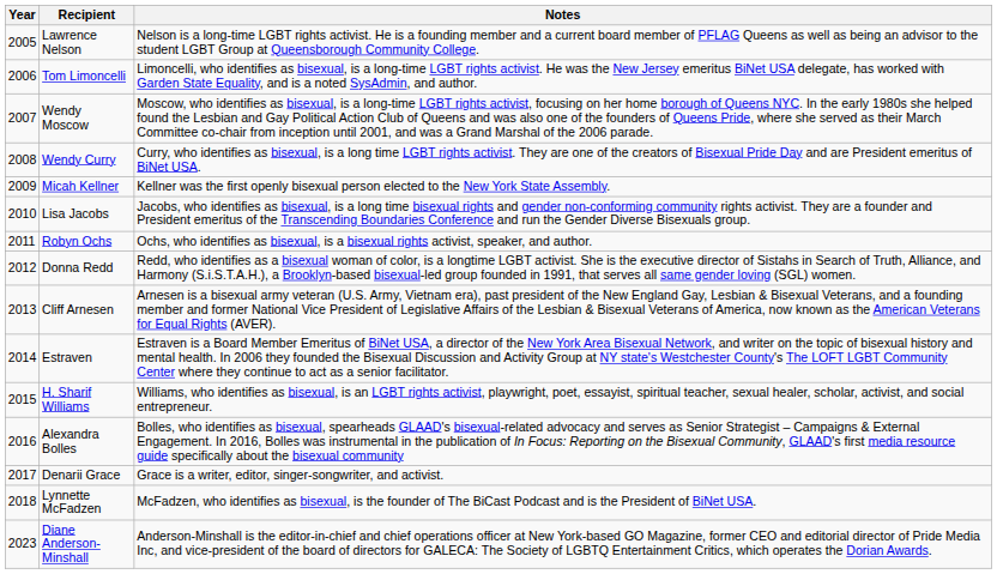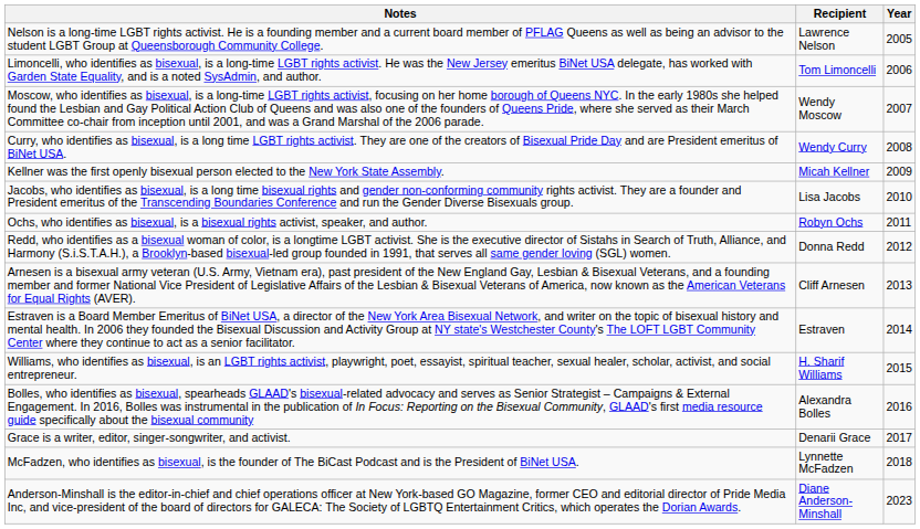columns swapped: Year <-> Notes
